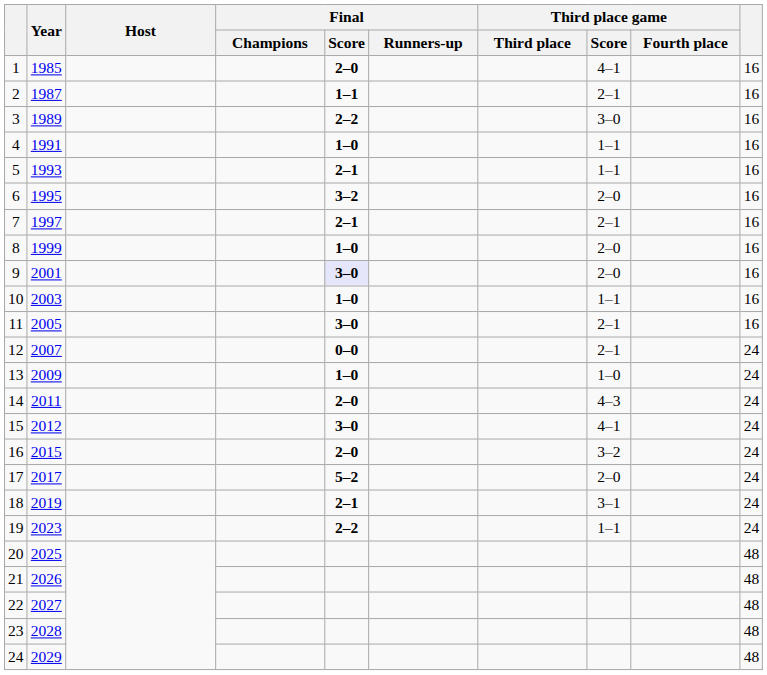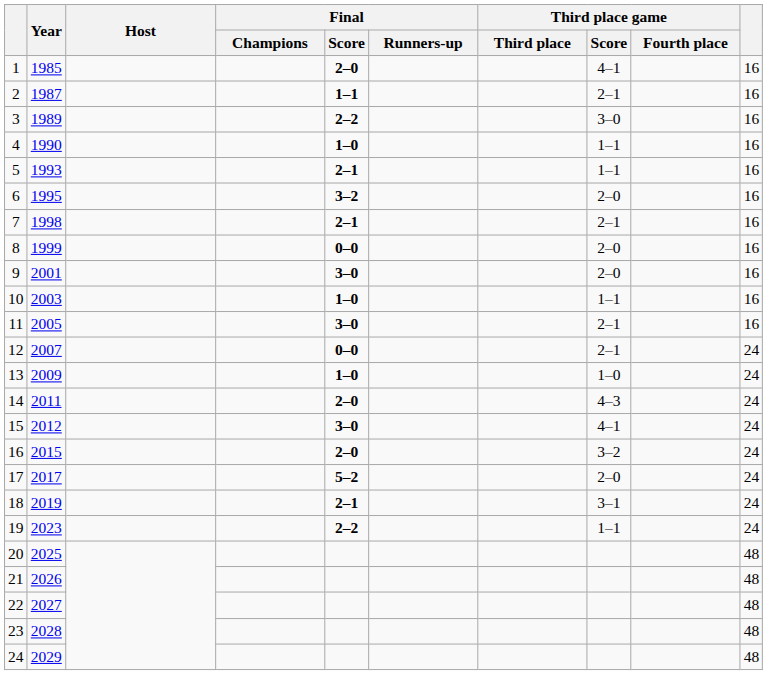4 | Year: 1991 -> 1990
7 | Year: 1997 -> 1998
8 | Final / Score: 1–0 -> 0–0
9 | Final / Score: lavender background -> no background
